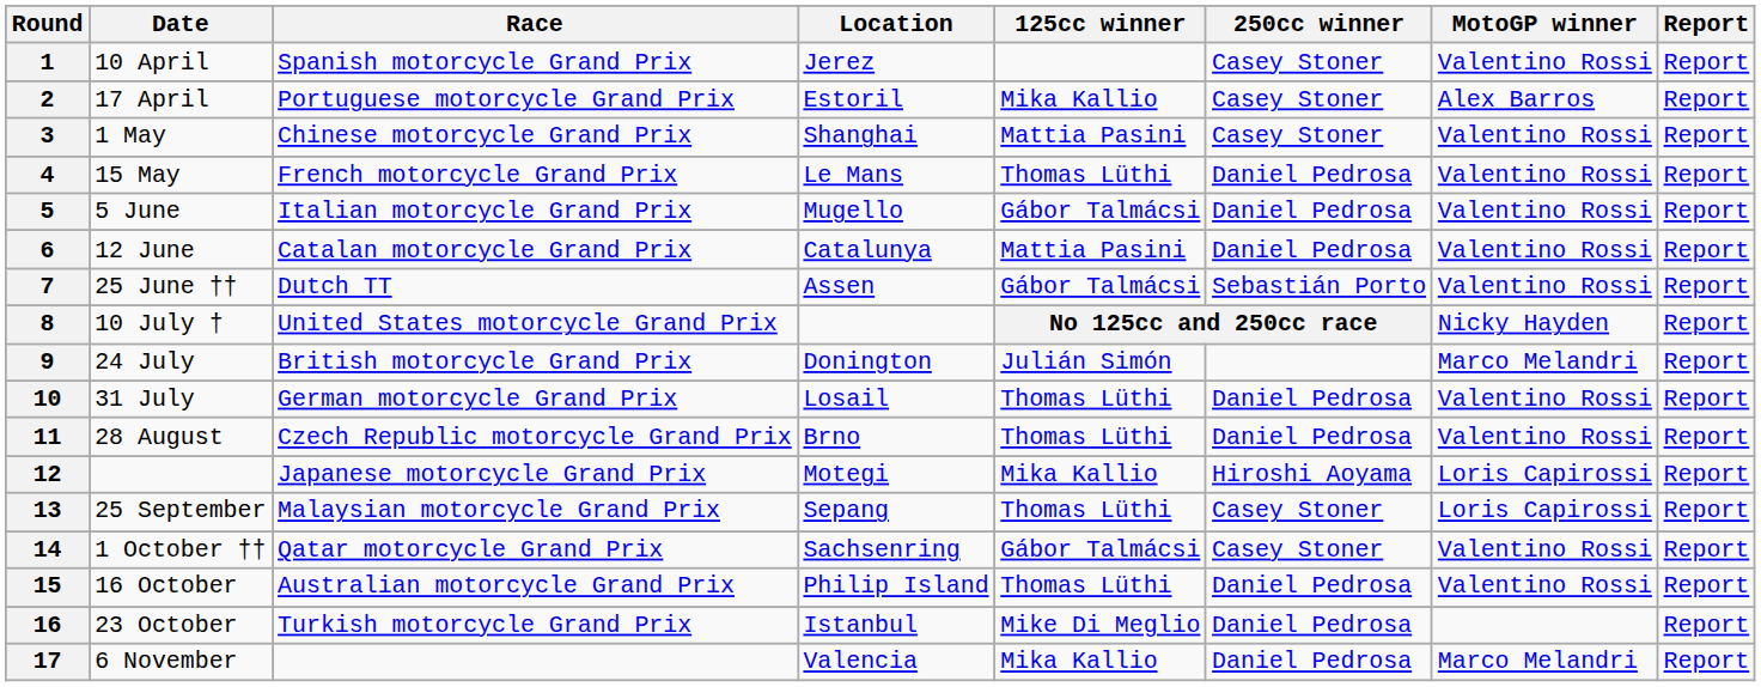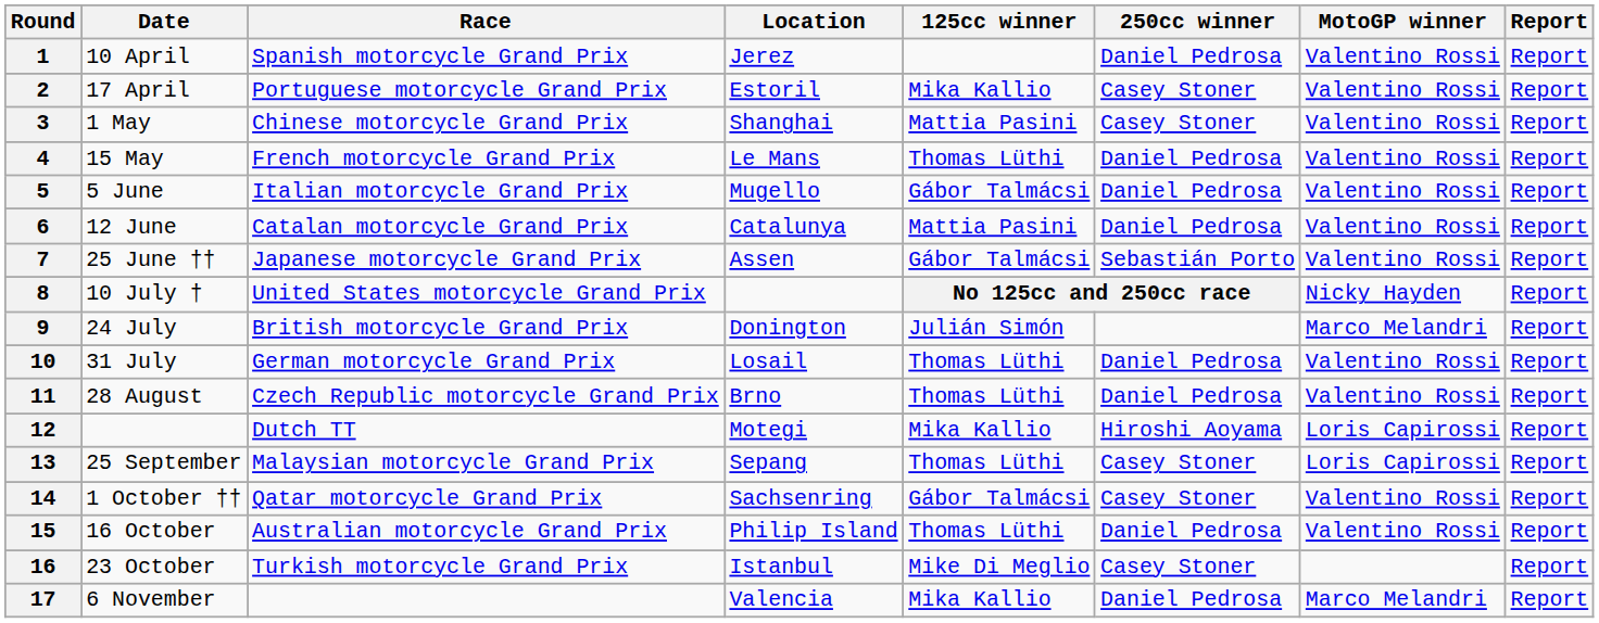1 | 250cc winner: Casey Stoner -> Daniel Pedrosa
2 | MotoGP winner: Alex Barros -> Valentino Rossi
7 | Race: Dutch TT -> Japanese motorcycle Grand Prix
12 | Race: Japanese motorcycle Grand Prix -> Dutch TT
16 | 250cc winner: Daniel Pedrosa -> Casey Stoner
